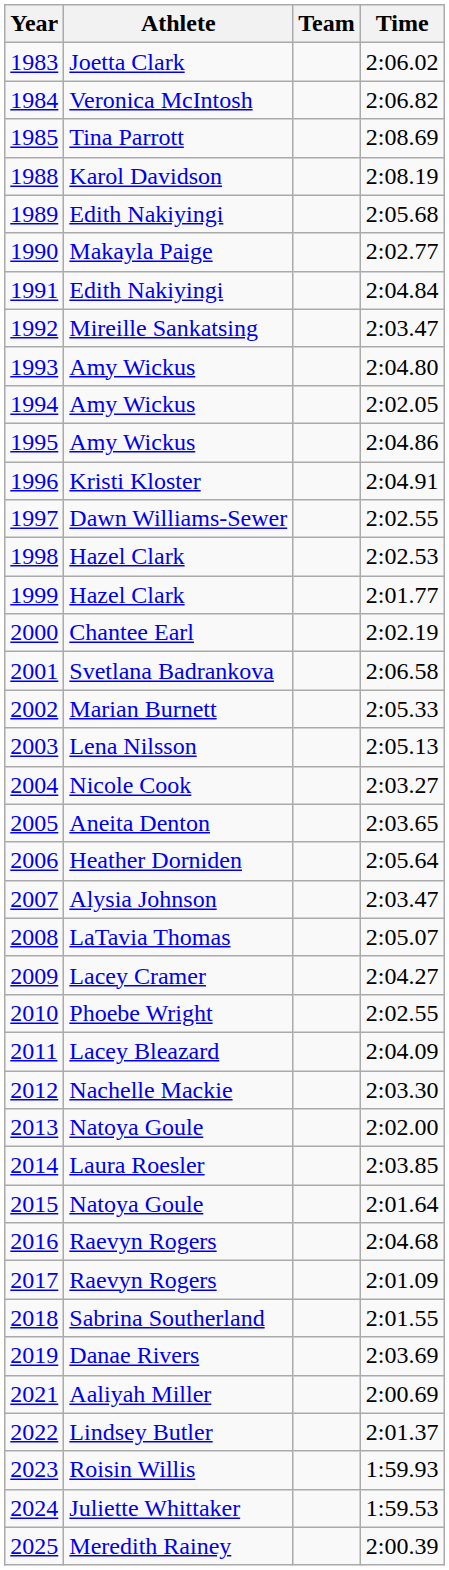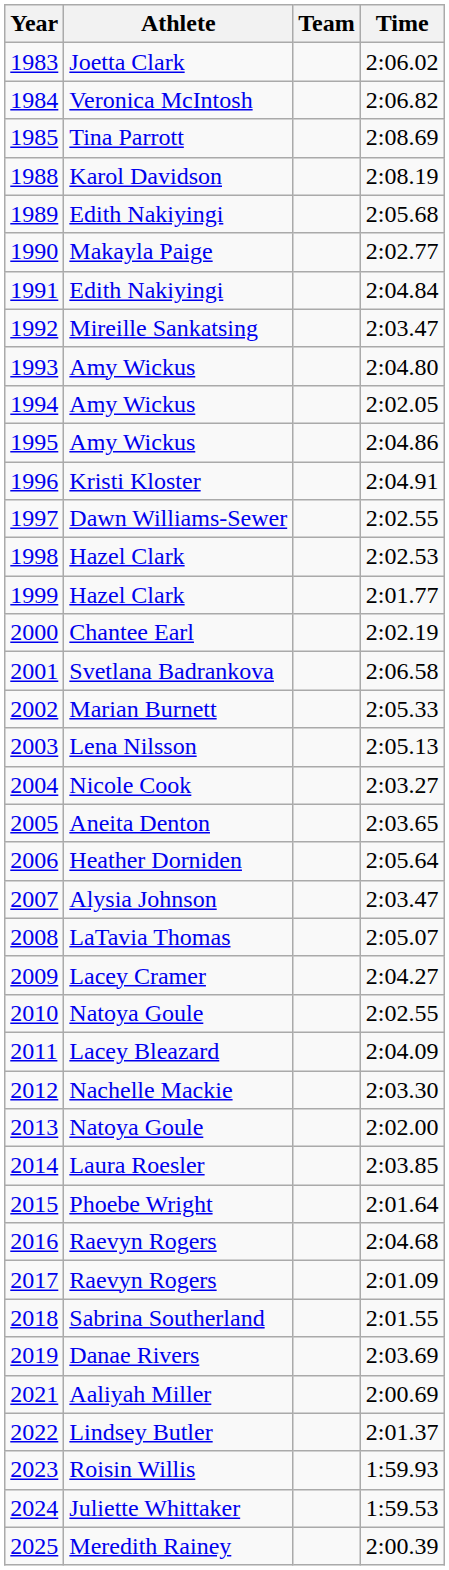2010 | Athlete: Phoebe Wright -> Natoya Goule
2015 | Athlete: Natoya Goule -> Phoebe Wright
